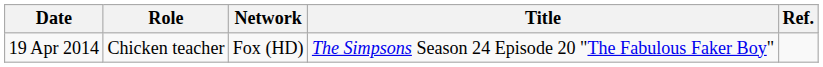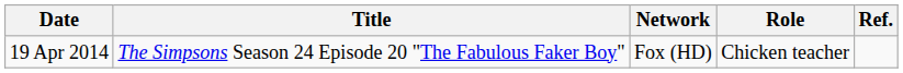columns swapped: Title <-> Role
